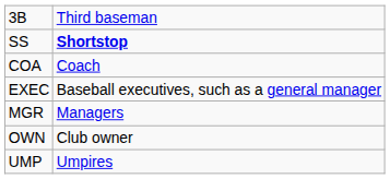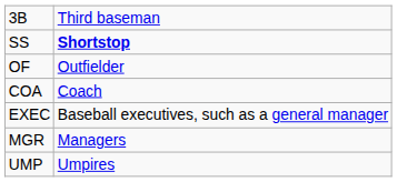+ row: OF | Outfielder
- row: OWN | Club owner
